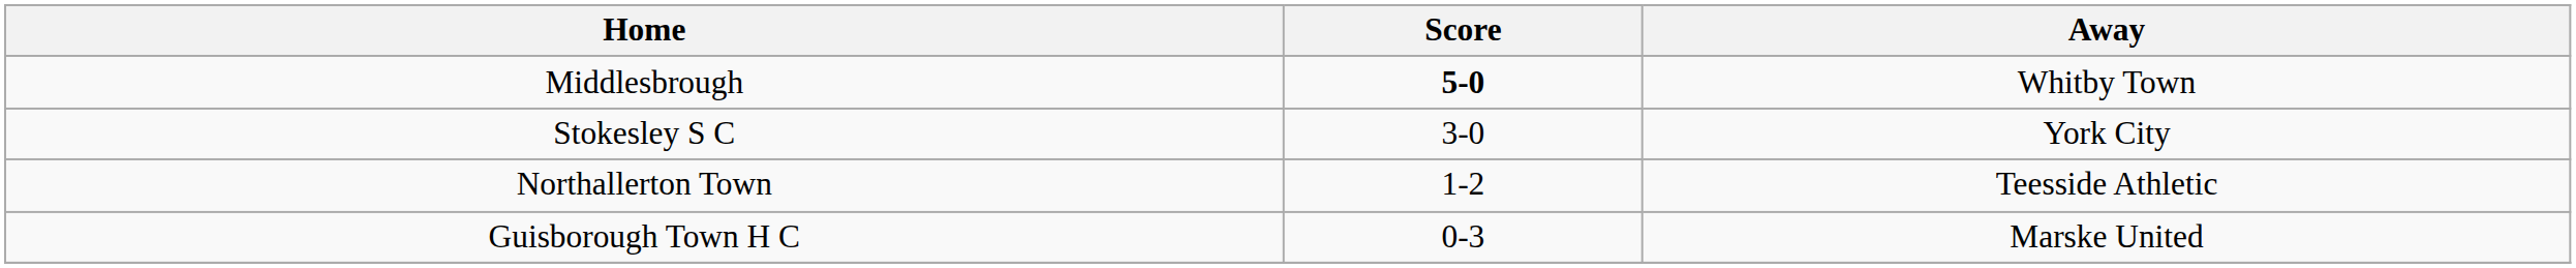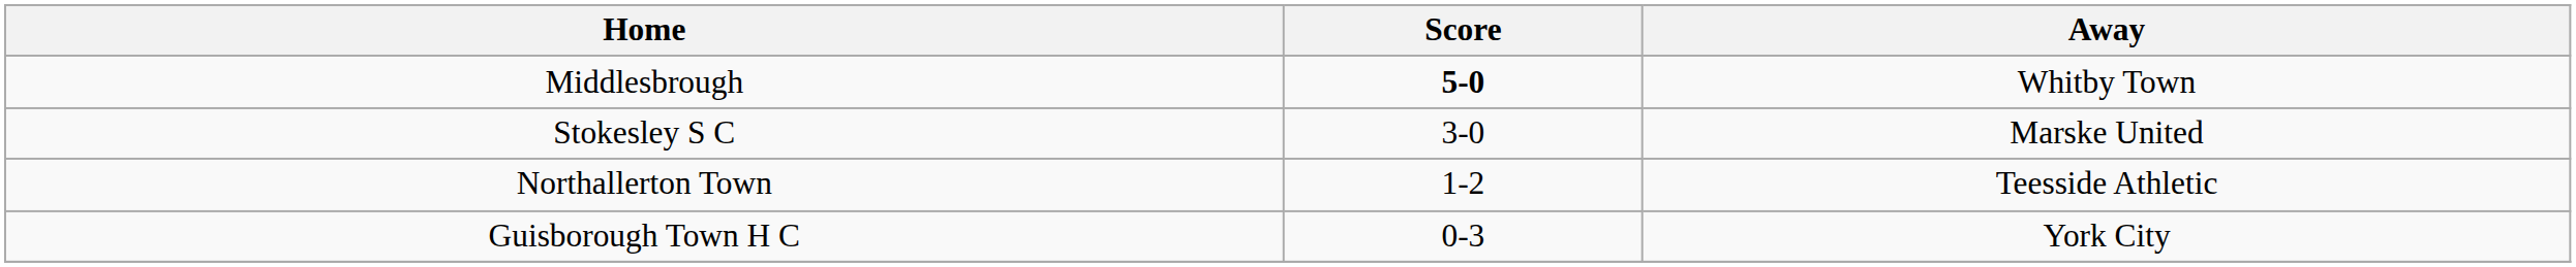Stokesley S C | Away: York City -> Marske United
Guisborough Town H C | Away: Marske United -> York City
